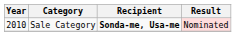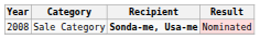Sale Category | Year: 2010 -> 2008
